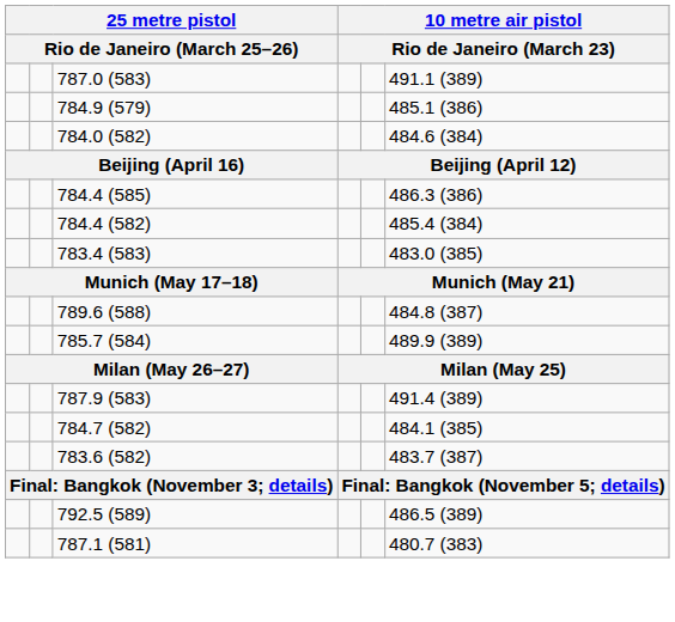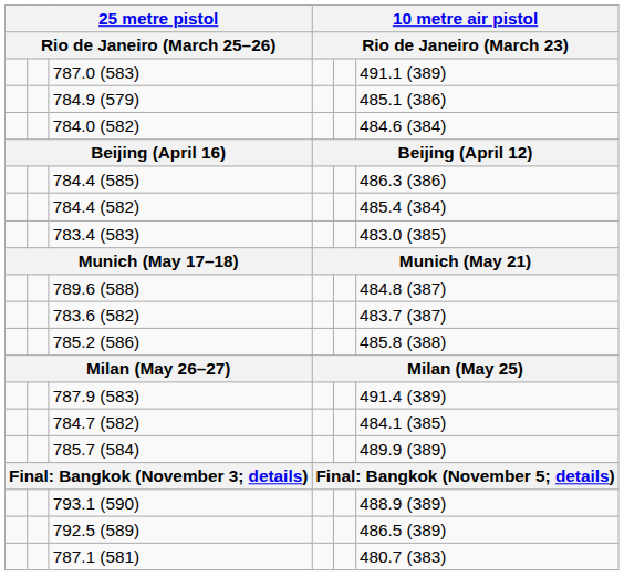rows swapped: 785.7 (584) <-> 783.6 (582)
+ row: 785.2 (586) | 485.8 (388)
+ row: 793.1 (590) | 488.9 (389)
